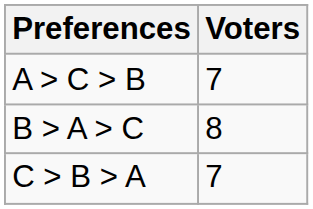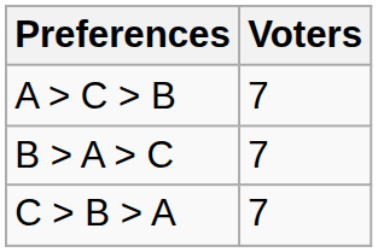B > A > C | Voters: 8 -> 7
